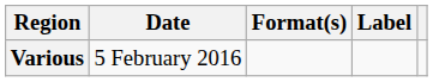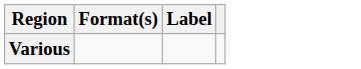- column: Date | 5 February 2016
